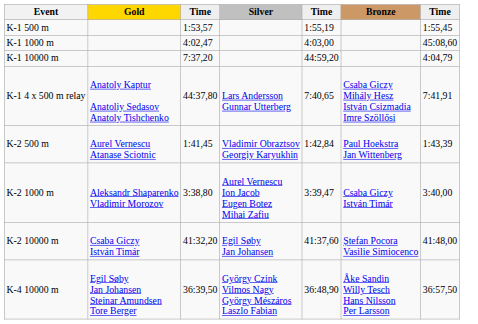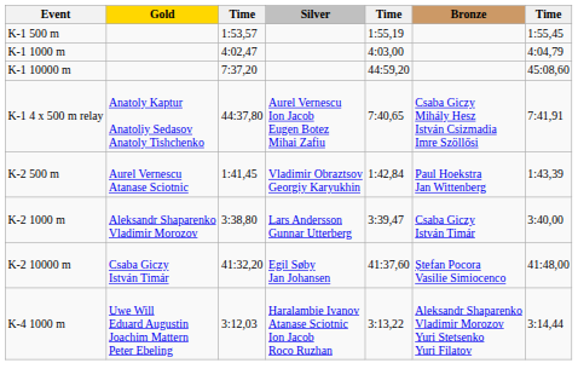K-1 1000 m | column 7: 45:08,60 -> 4:04,79
K-1 10000 m | column 7: 4:04,79 -> 45:08,60
K-1 4 x 500 m relay | Silver: Lars Andersson Gunnar Utterberg -> Aurel Vernescu Ion Jacob Eugen Botez Mihai Zafiu
K-2 1000 m | Silver: Aurel Vernescu Ion Jacob Eugen Botez Mihai Zafiu -> Lars Andersson Gunnar Utterberg
+ row: K-4 1000 m | Uwe Will Eduard Augustin Joachim Mattern Peter Ebeling | 3:12,03 | Haralambie Ivanov Atanase Sciotnic Ion Jacob Roco Ruzhan | 3:13,22 | Aleksandr Shaparenko Vladimir Morozov Yuri Stetsenko Yuri Filatov | 3:14,44
- row: K-4 10000 m | Egil Søby Jan Johansen Steinar Amundsen Tore Berger | 36:39,50 | György Czink Vilmos Nagy György Mészáros Laszlo Fabian | 36:48,90 | Åke Sandin Willy Tesch Hans Nilsson Per Larsson | 36:57,50
